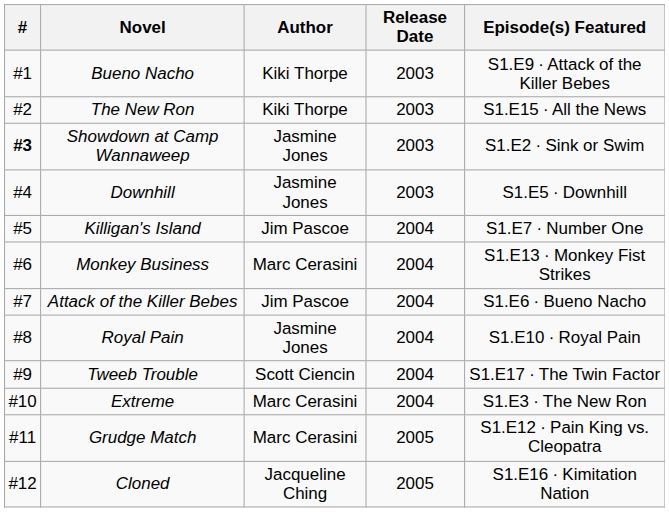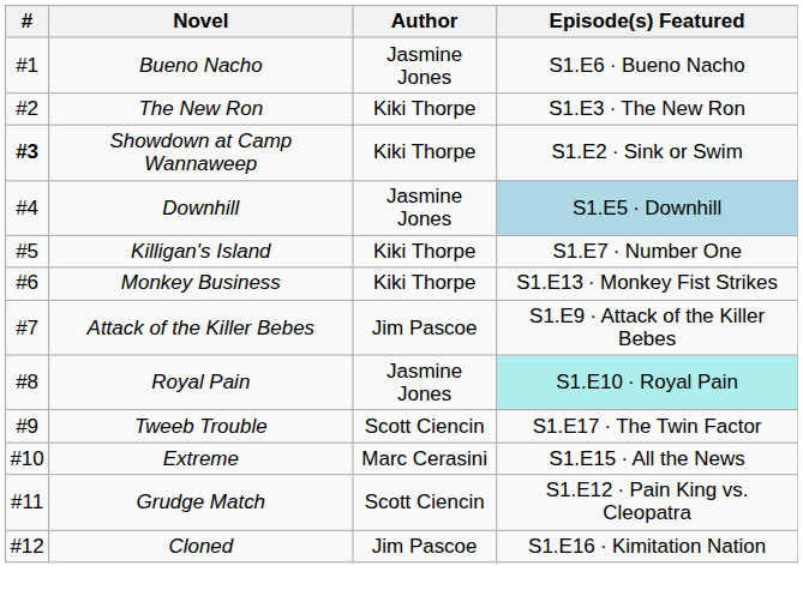- column: Release Date | 2003 | 2003 | 2003 | 2003 | 2004 | 2004 | 2004 | 2004 | 2004 | 2004 | 2005 | 2005
Bueno Nacho | Author: Kiki Thorpe -> Jasmine Jones
Bueno Nacho | Episode(s) Featured: S1.E9 ∙ Attack of the Killer Bebes -> S1.E6 ∙ Bueno Nacho
The New Ron | Episode(s) Featured: S1.E15 ∙ All the News -> S1.E3 ∙ The New Ron
Showdown at Camp Wannaweep | Author: Jasmine Jones -> Kiki Thorpe
Downhill | Episode(s) Featured: no background -> lightblue background
Killigan's Island | Author: Jim Pascoe -> Kiki Thorpe
Monkey Business | Author: Marc Cerasini -> Kiki Thorpe
Attack of the Killer Bebes | Episode(s) Featured: S1.E6 ∙ Bueno Nacho -> S1.E9 ∙ Attack of the Killer Bebes
Royal Pain | Episode(s) Featured: no background -> paleturquoise background
Extreme | Episode(s) Featured: S1.E3 ∙ The New Ron -> S1.E15 ∙ All the News
Grudge Match | Author: Marc Cerasini -> Scott Ciencin
Cloned | Author: Jacqueline Ching -> Jim Pascoe
